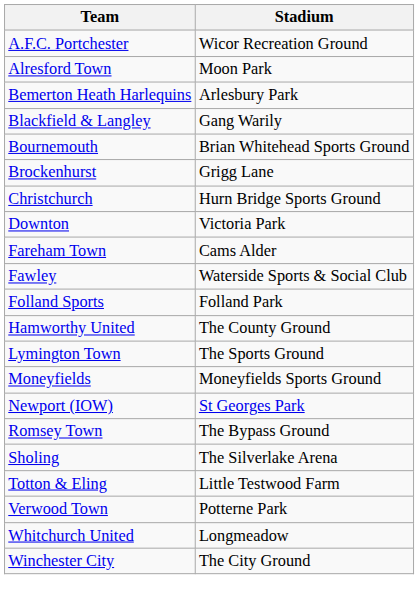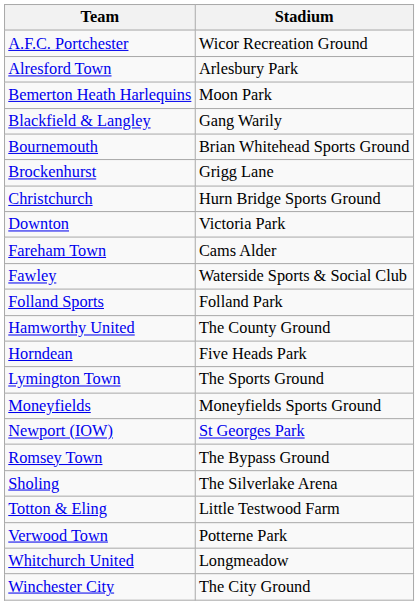Alresford Town | Stadium: Moon Park -> Arlesbury Park
Bemerton Heath Harlequins | Stadium: Arlesbury Park -> Moon Park
+ row: Horndean | Five Heads Park
